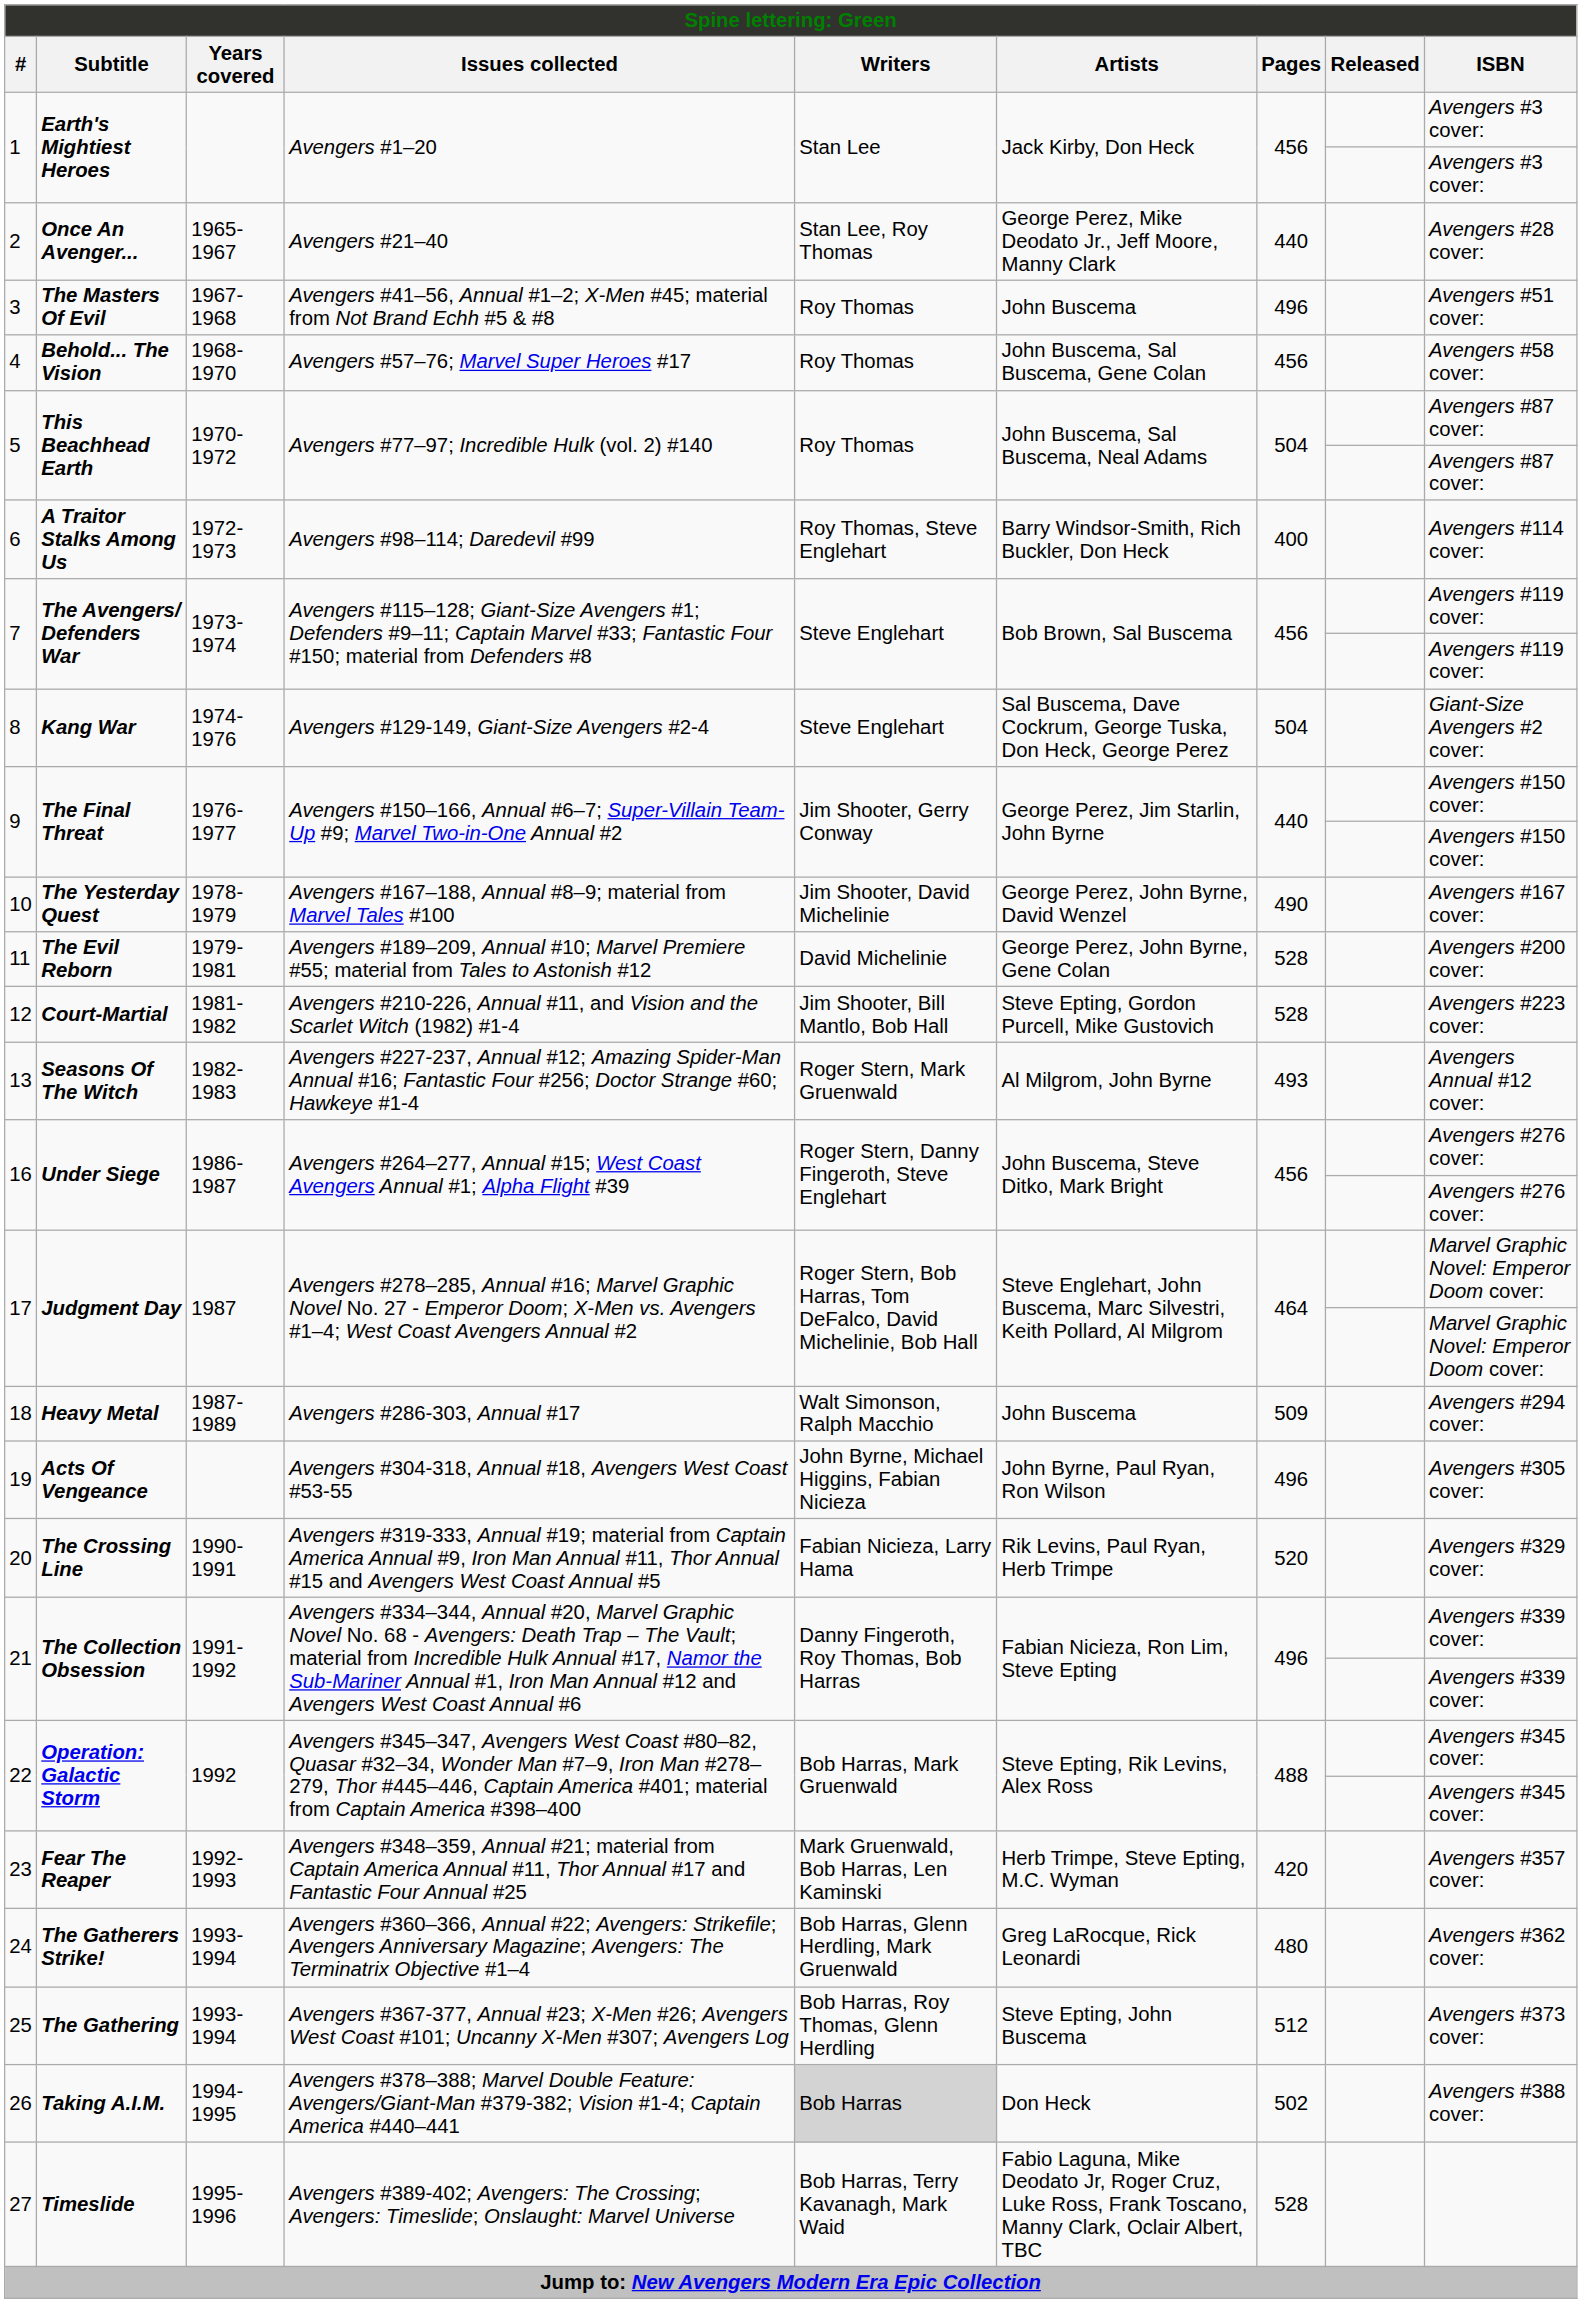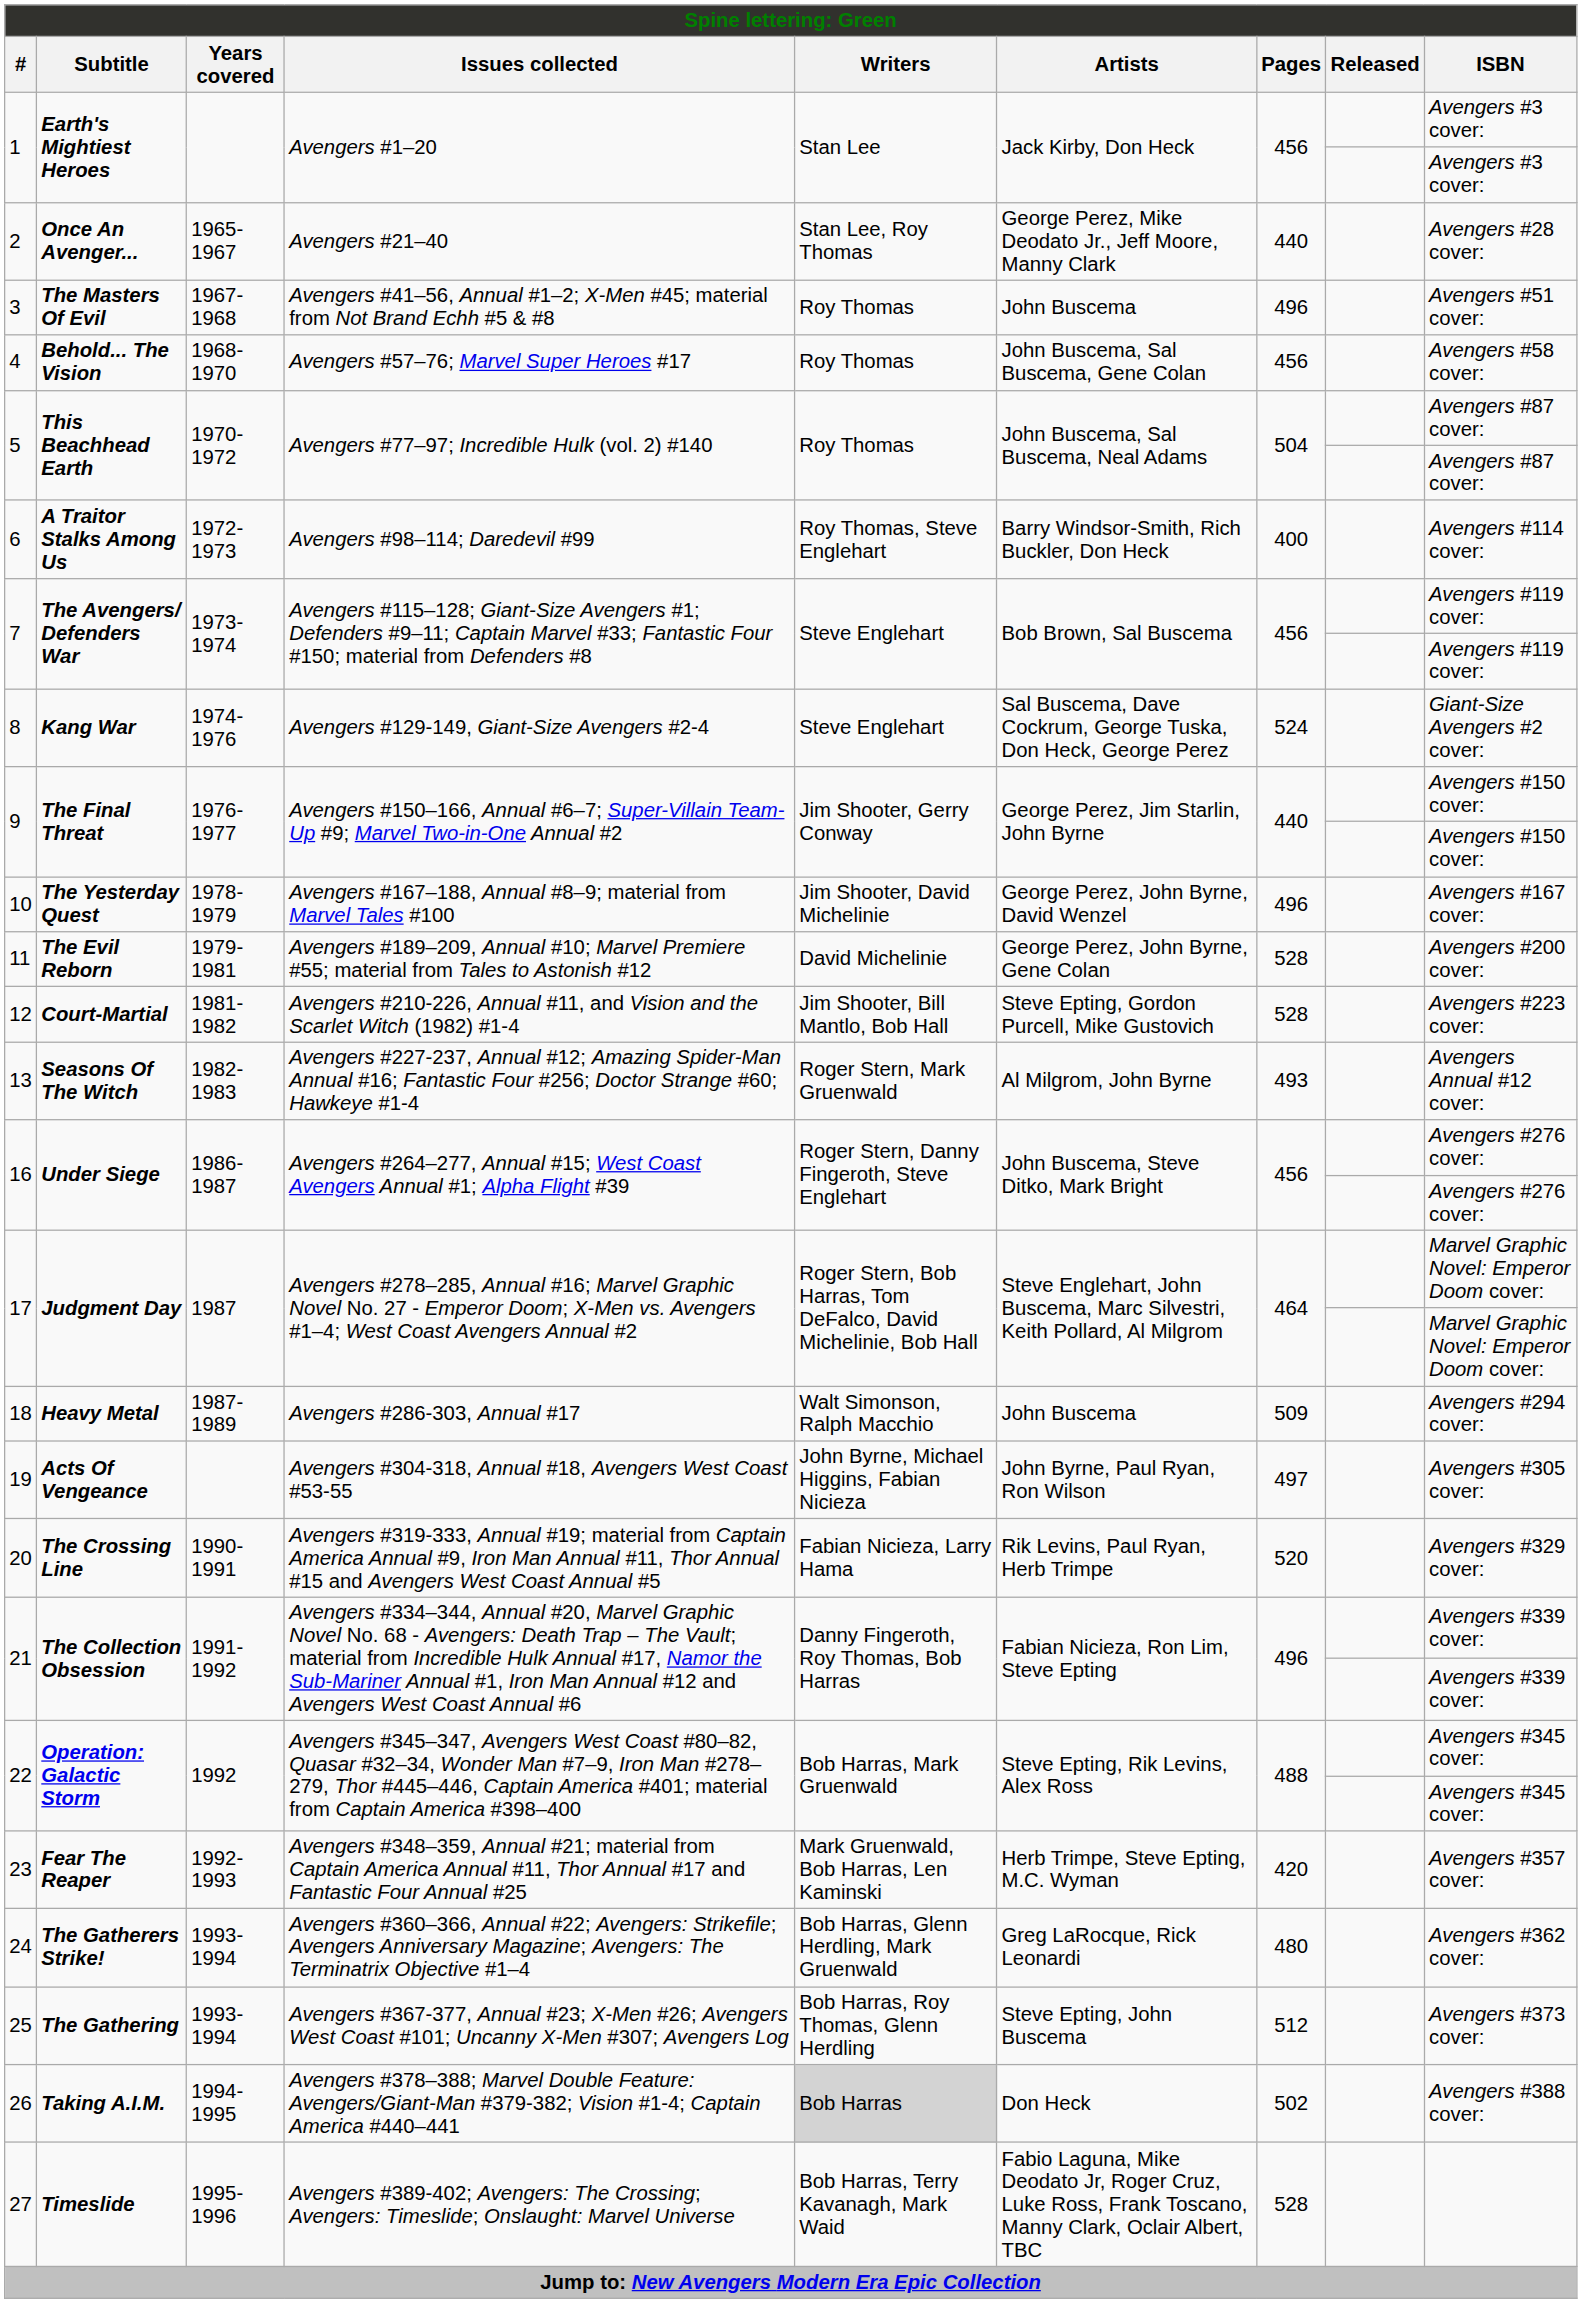8 | Pages: 504 -> 524
10 | Pages: 490 -> 496
19 | Pages: 496 -> 497
